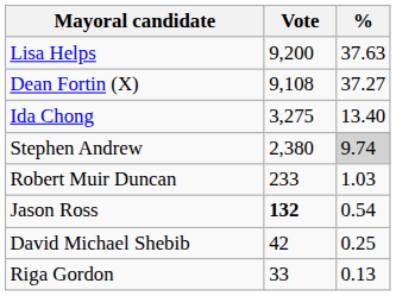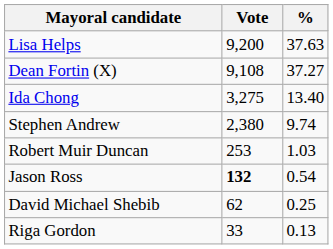Stephen Andrew | %: lightgrey background -> no background
Robert Muir Duncan | Vote: 233 -> 253
David Michael Shebib | Vote: 42 -> 62
